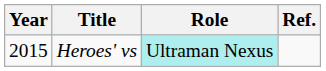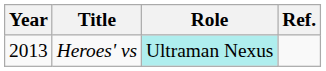Heroes' vs | Year: 2015 -> 2013
